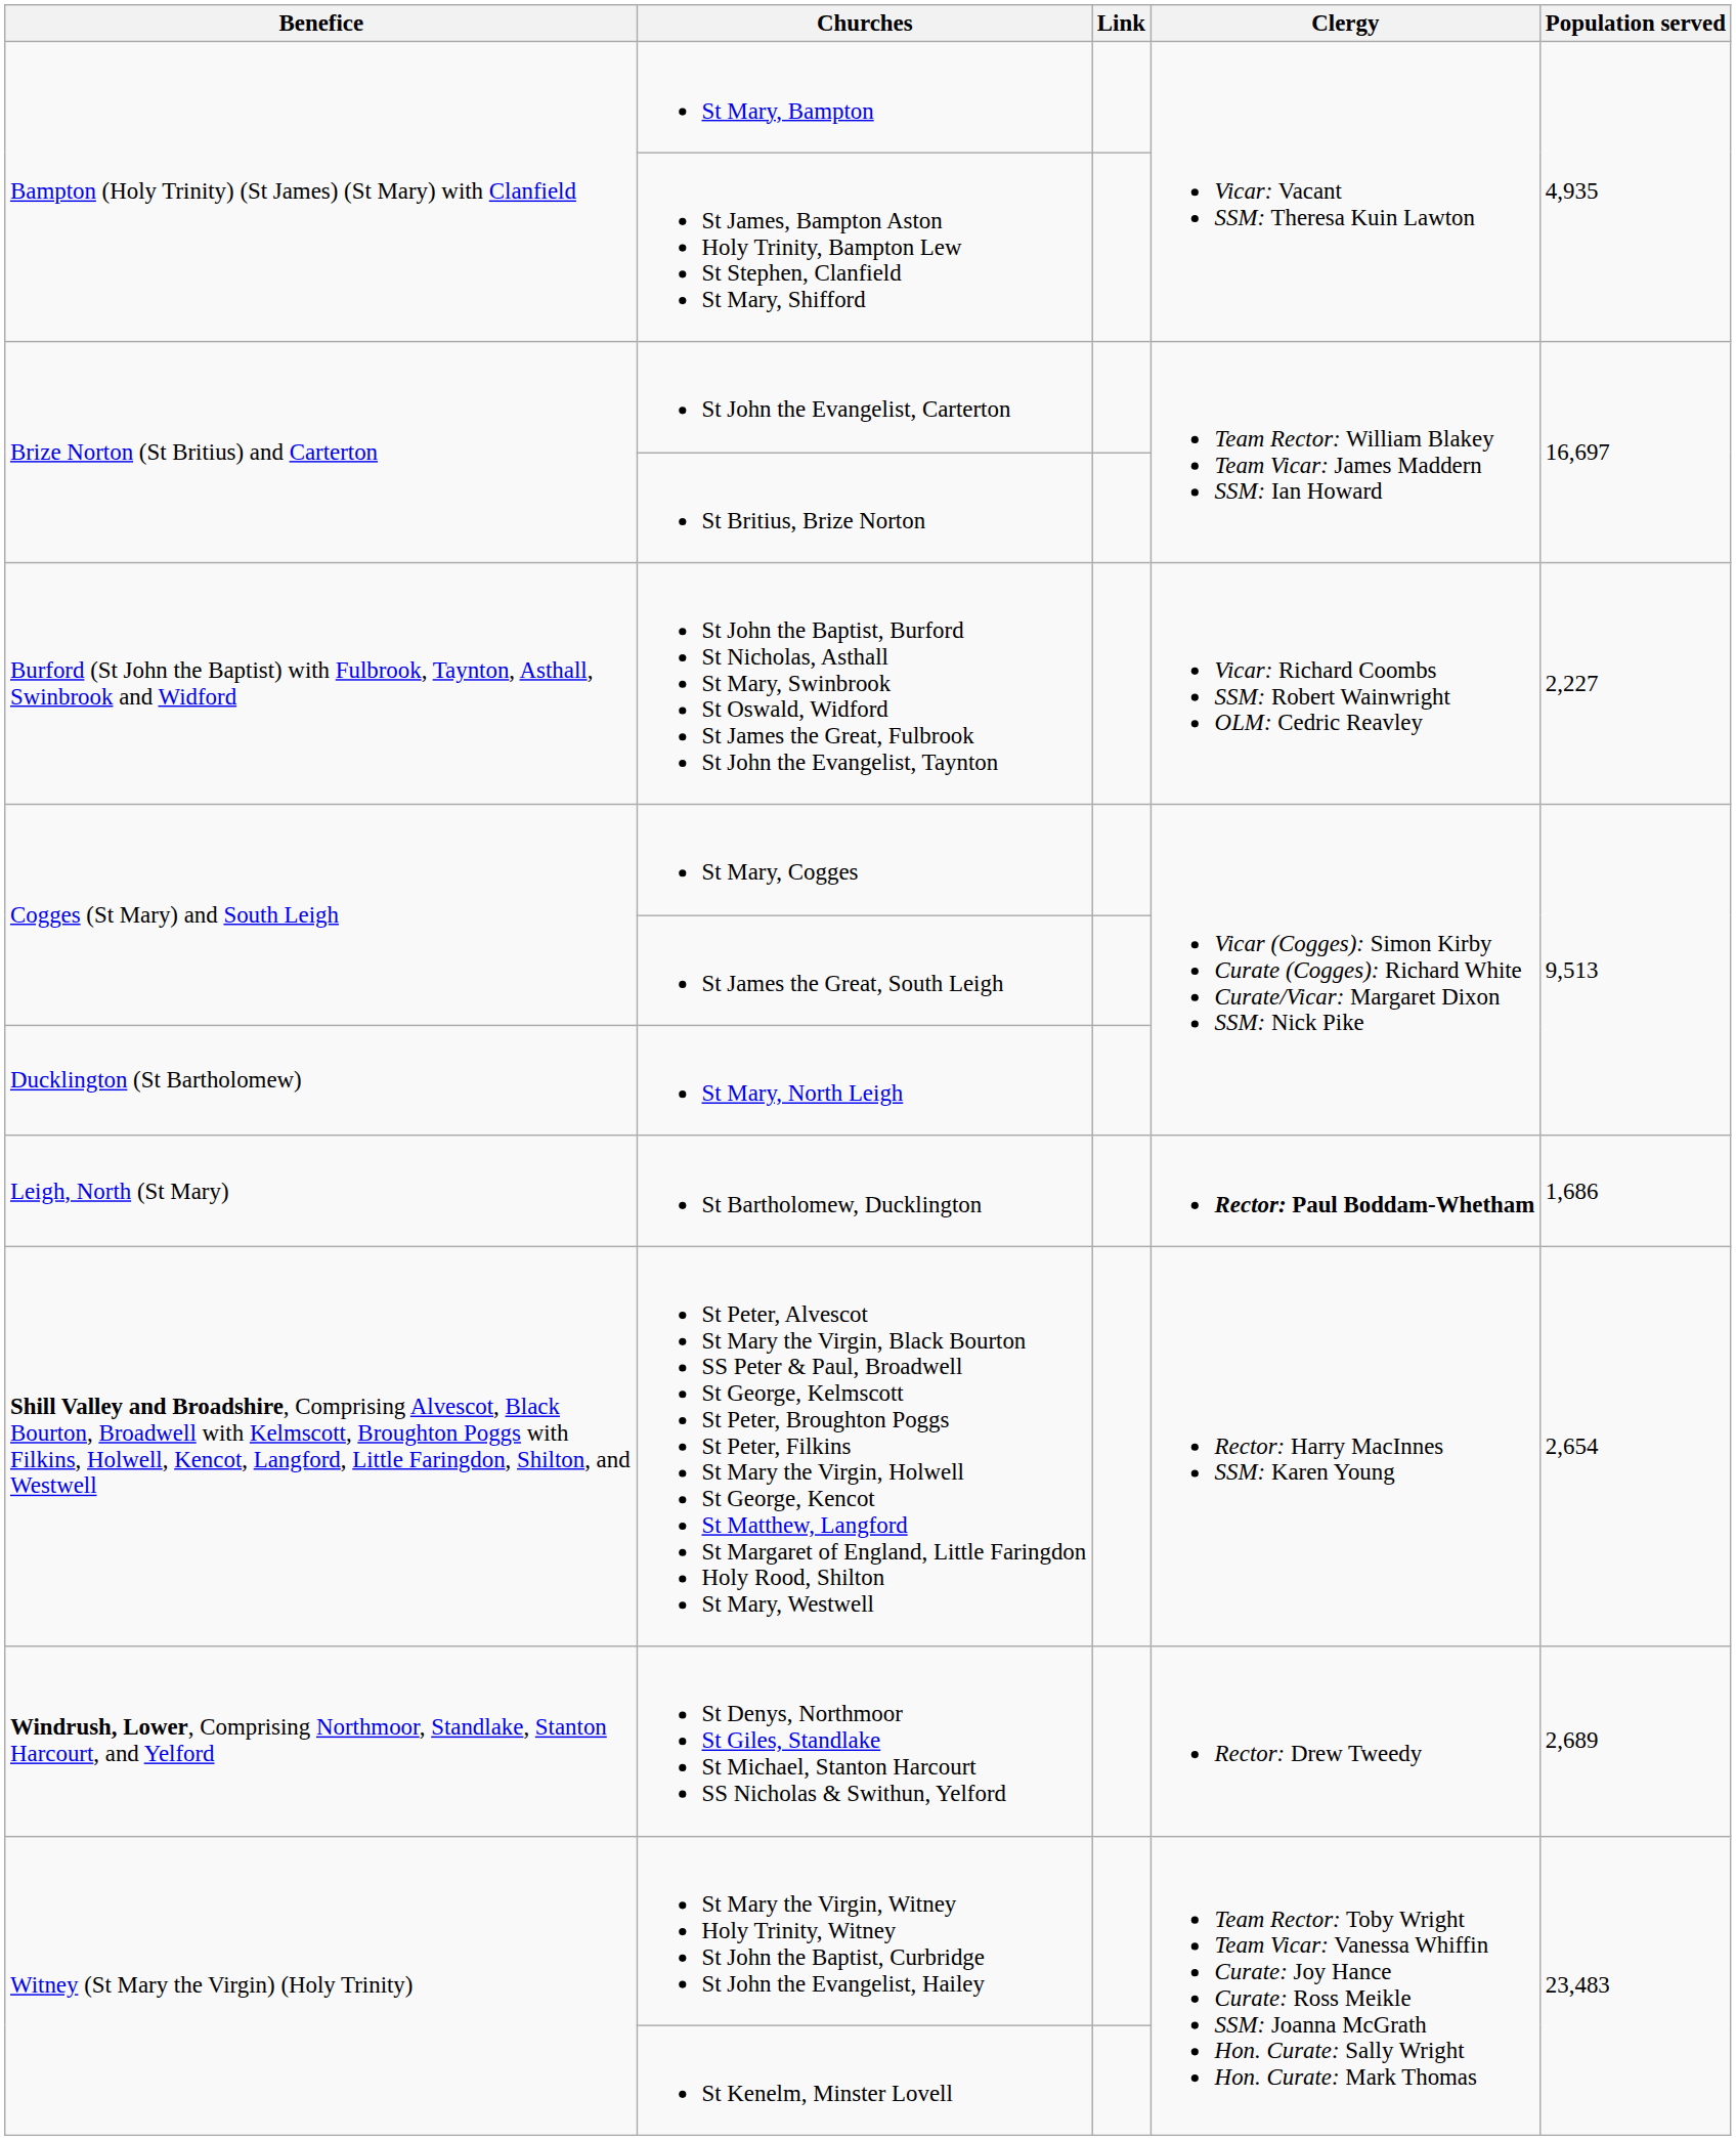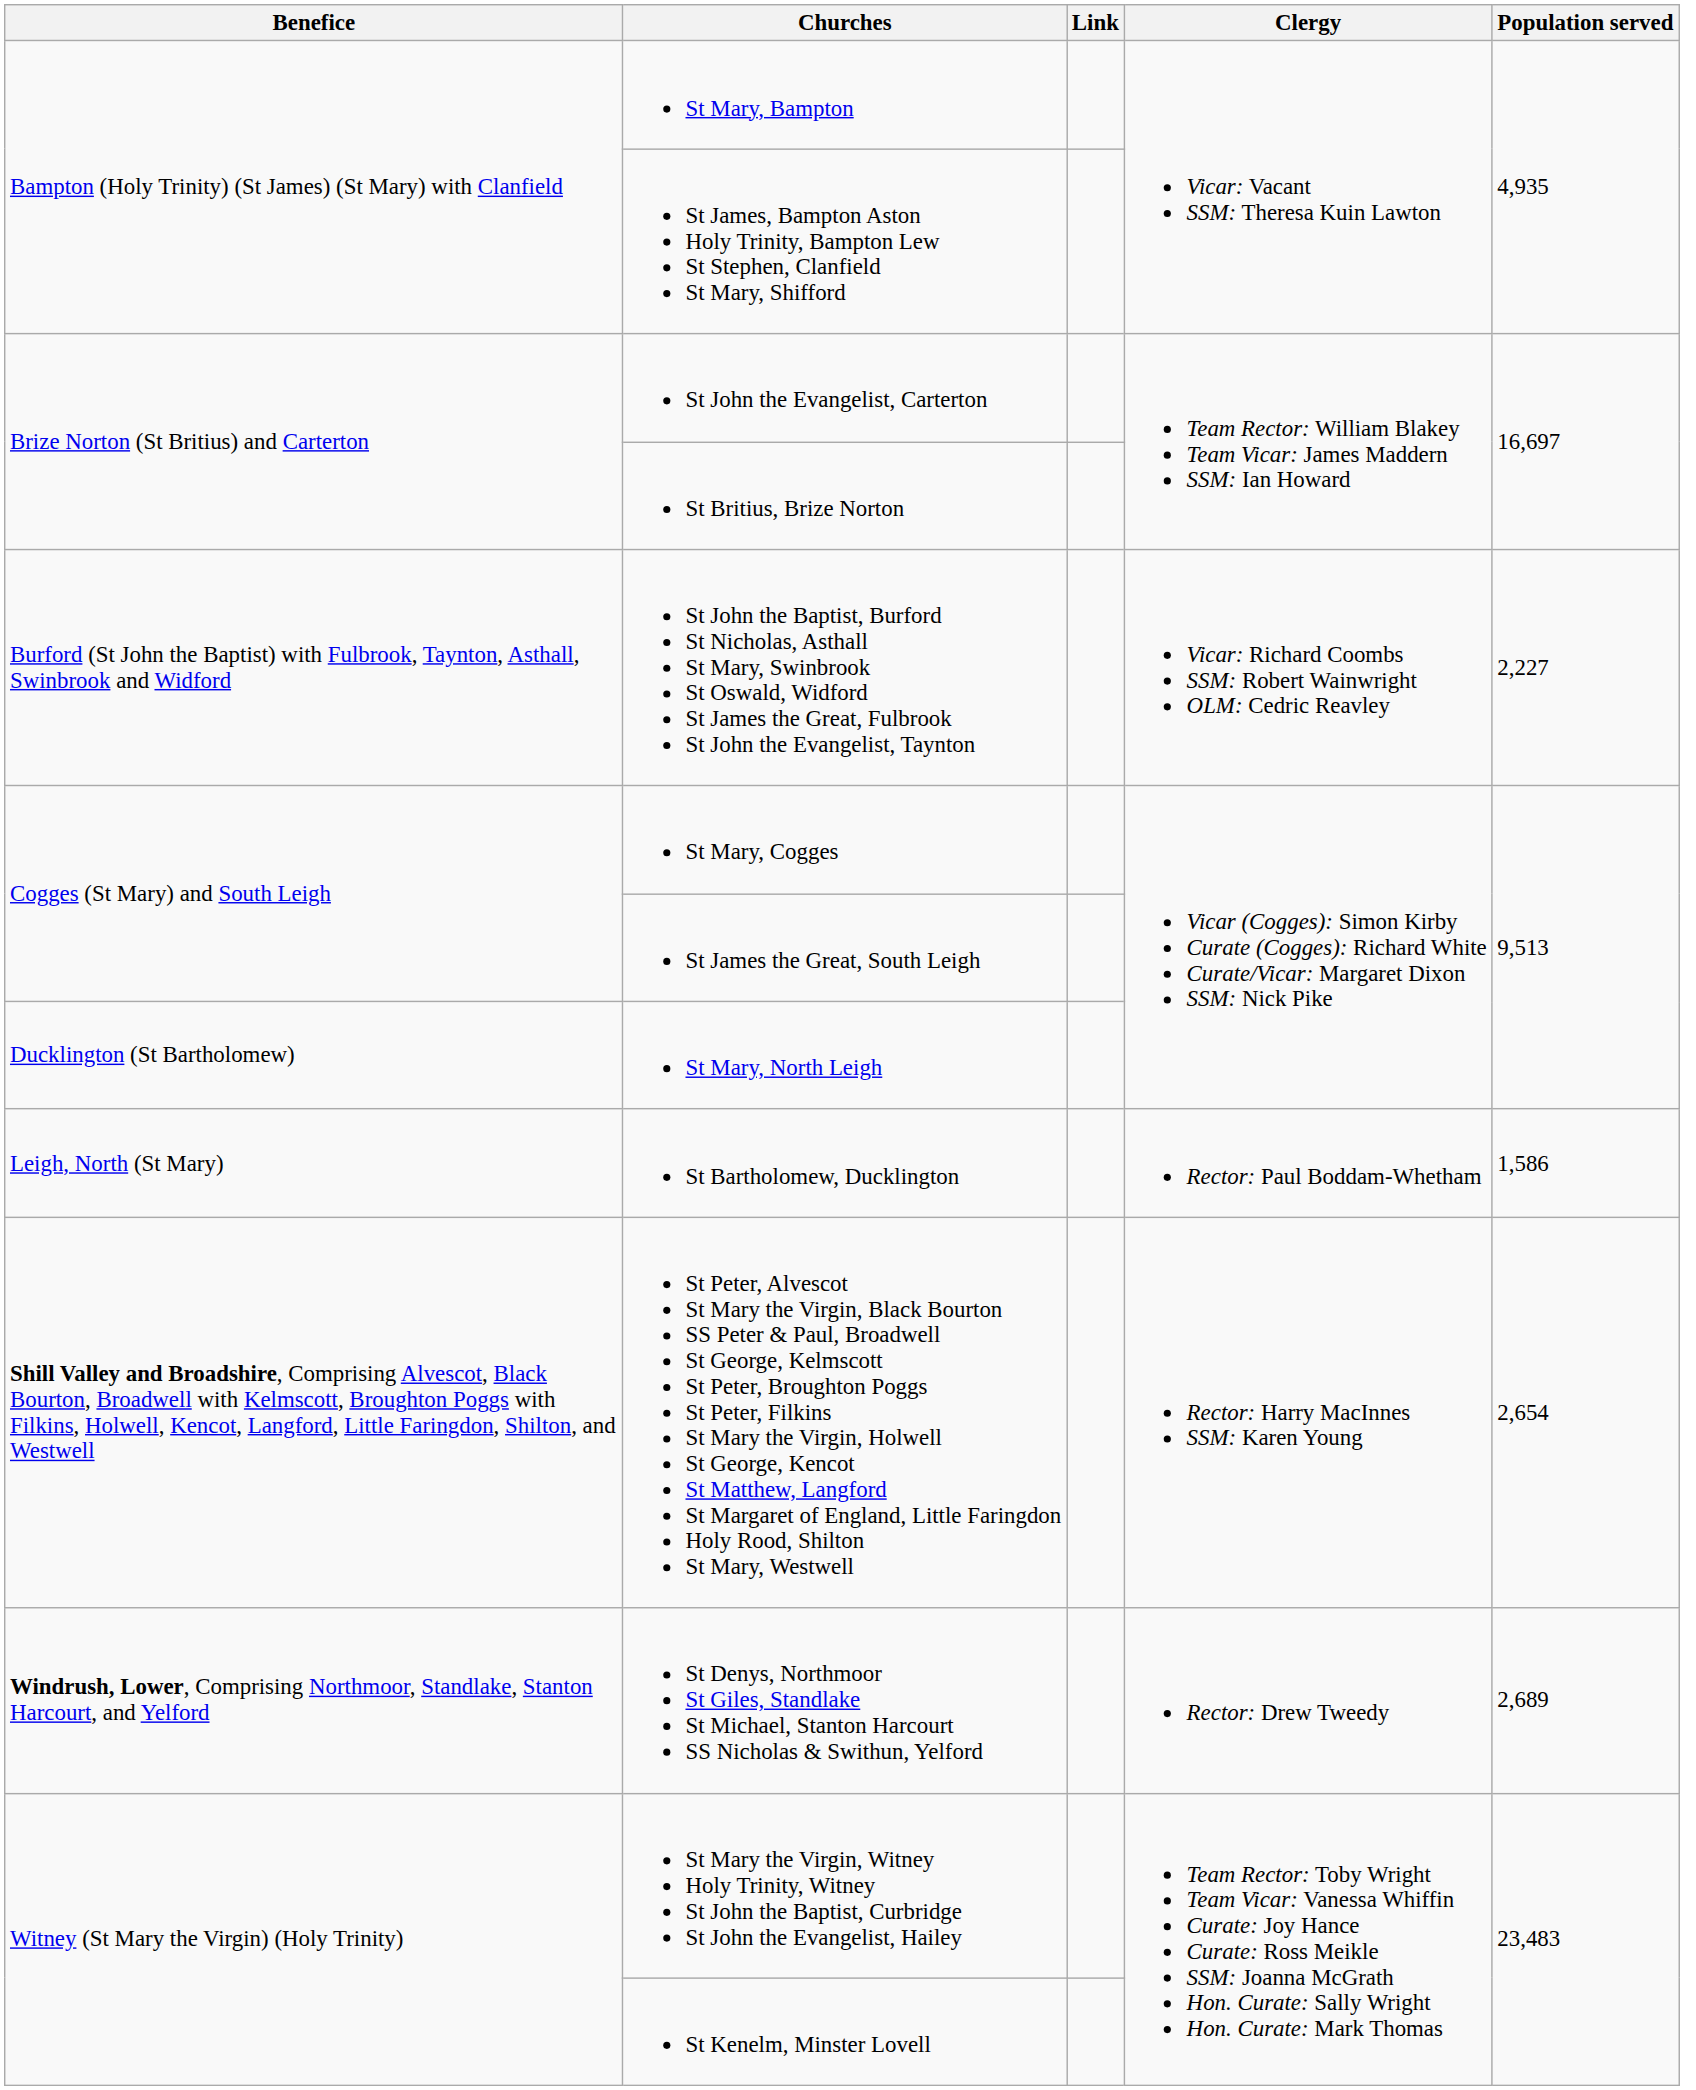St Bartholomew, Ducklington | Clergy: bold -> normal
St Bartholomew, Ducklington | Population served: 1,686 -> 1,586
